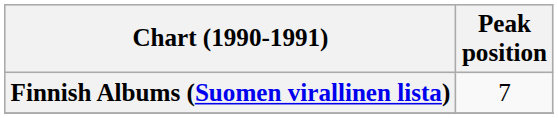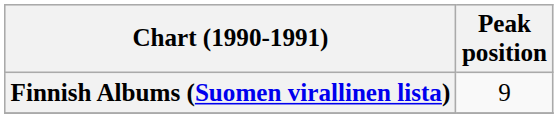Finnish Albums (Suomen virallinen lista) | Peak position: 7 -> 9
